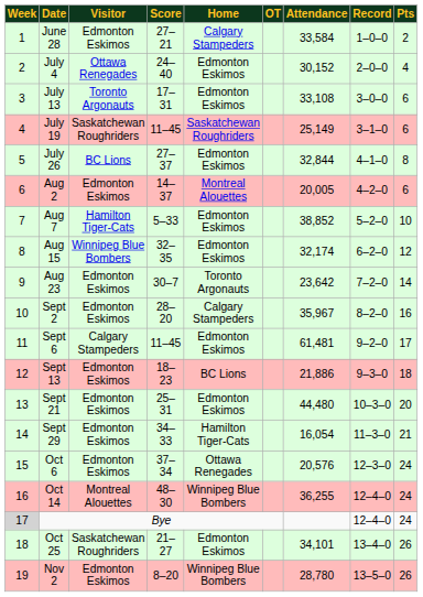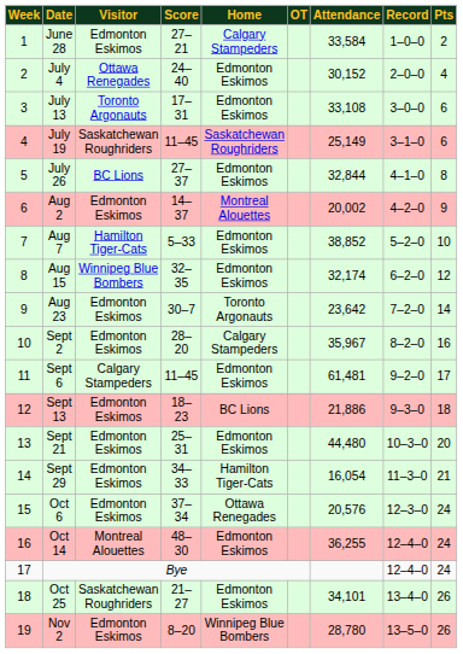Aug 2 | Attendance: 20,005 -> 20,002
Aug 2 | Pts: 6 -> 9
Oct 14 | Home: Winnipeg Blue Bombers -> Edmonton Eskimos
Bye | Week: lightgrey background -> no background
